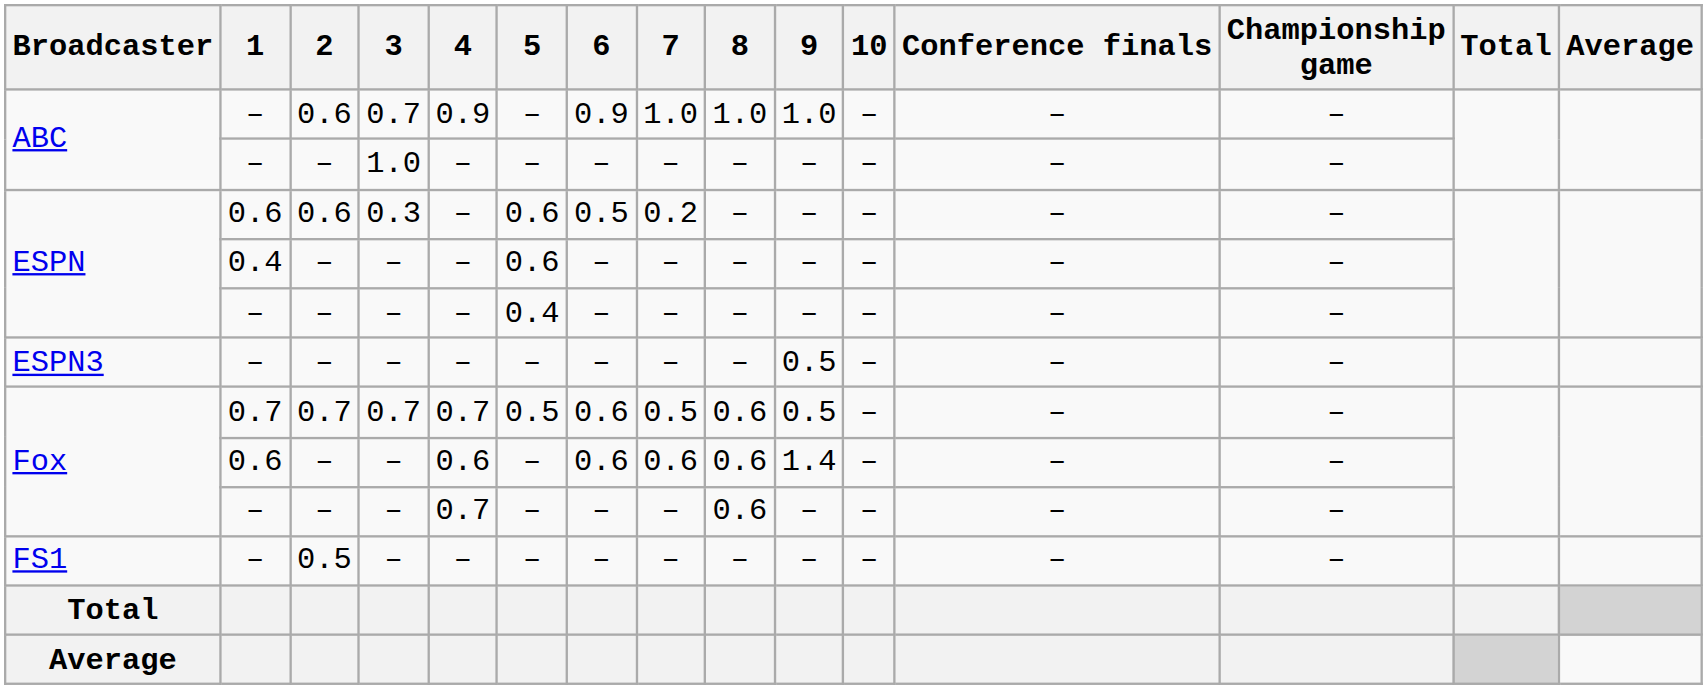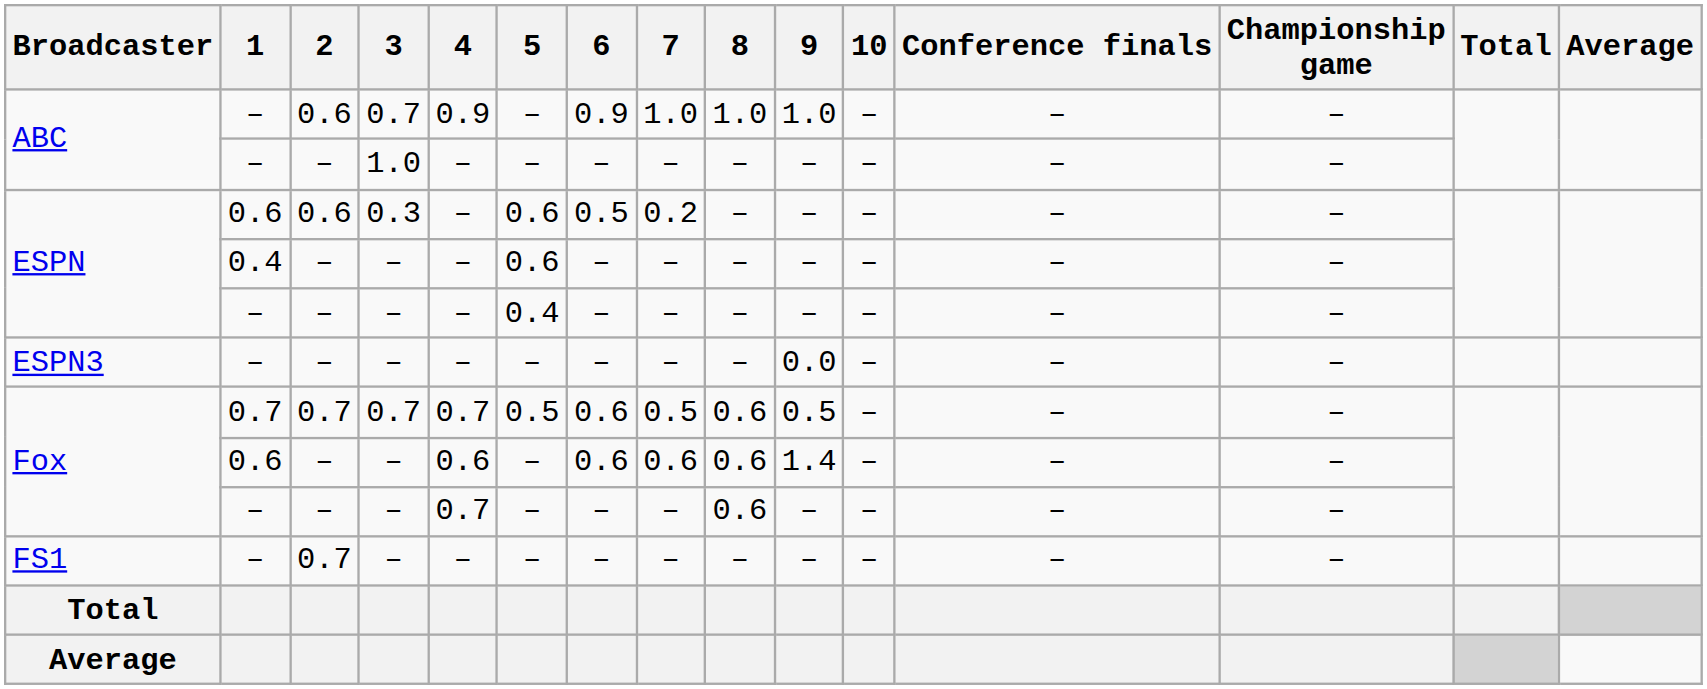ESPN3 | 9: 0.5 -> 0.0
FS1 | 2: 0.5 -> 0.7
